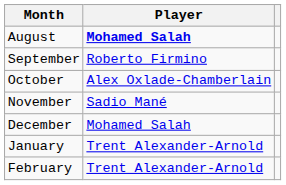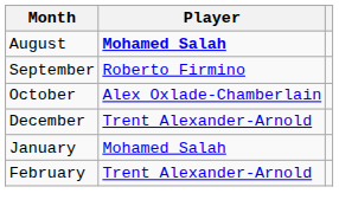- row: November | Sadio Mané
December | Player: Mohamed Salah -> Trent Alexander-Arnold
January | Player: Trent Alexander-Arnold -> Mohamed Salah
